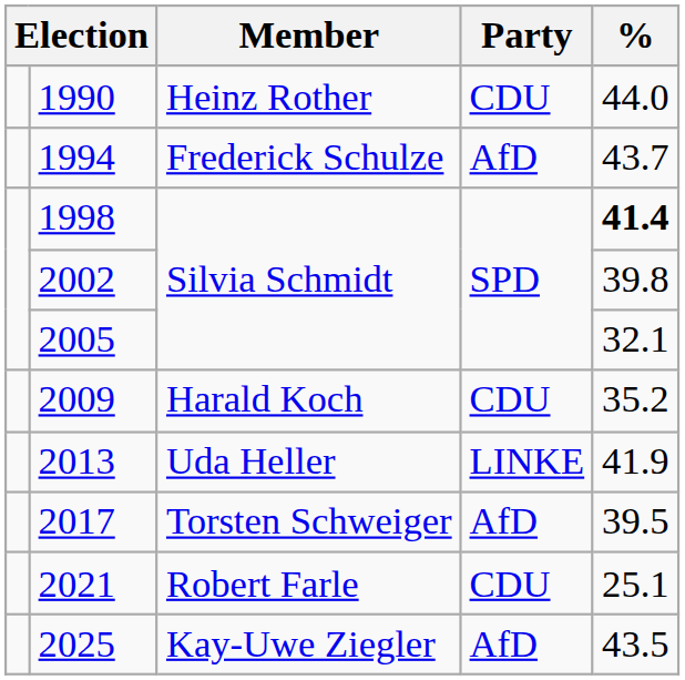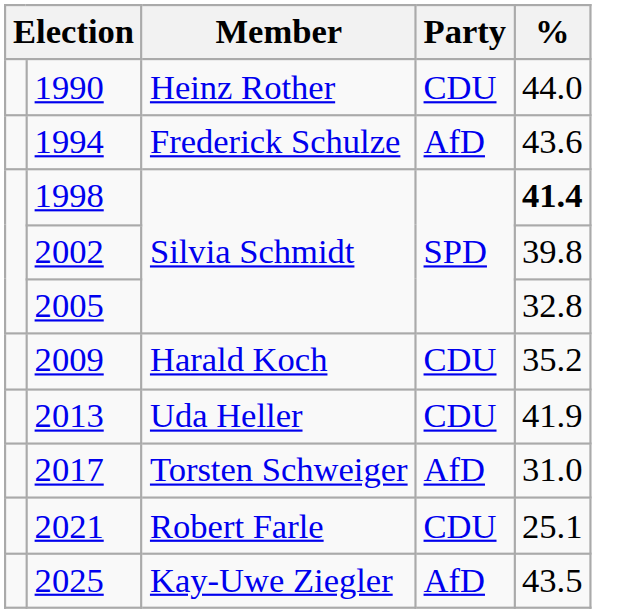1994 | %: 43.7 -> 43.6
2005 | %: 32.1 -> 32.8
2013 | Party: LINKE -> CDU
2017 | %: 39.5 -> 31.0
